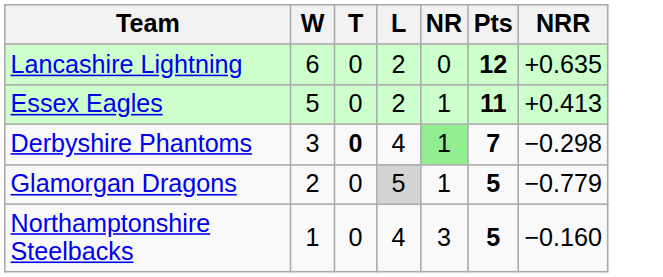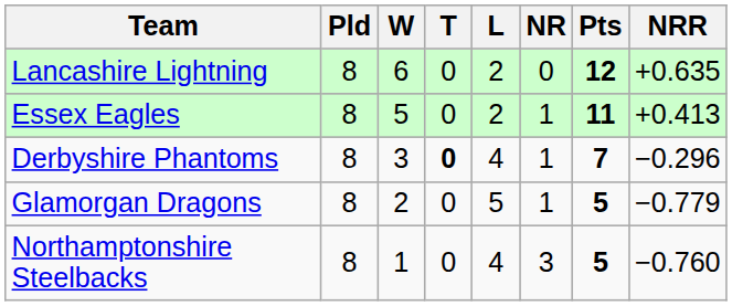+ column: Pld | 8 | 8 | 8 | 8 | 8
Derbyshire Phantoms | NR: lightgreen background -> no background
Derbyshire Phantoms | NRR: −0.298 -> −0.296
Glamorgan Dragons | L: lightgrey background -> no background
Northamptonshire Steelbacks | NRR: −0.160 -> −0.760
